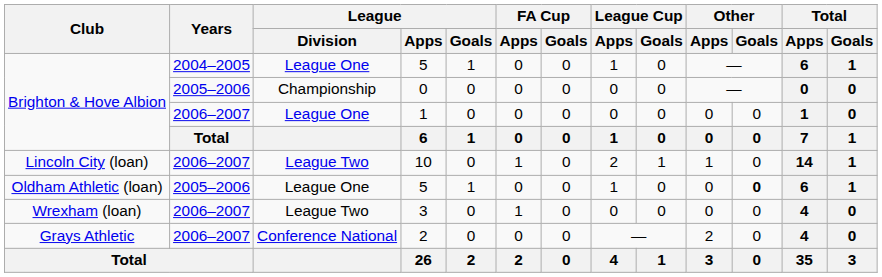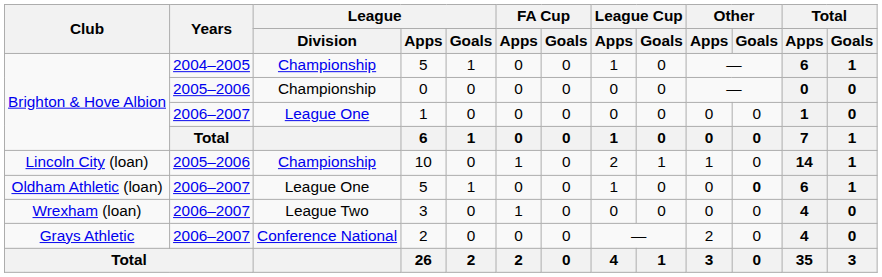Brighton & Hove Albion / 5 | League / Division: League One -> Championship
10 | Years: 2006–2007 -> 2005–2006
10 | League / Division: League Two -> Championship
Oldham Athletic (loan) / 5 | Years: 2005–2006 -> 2006–2007
